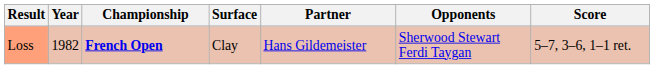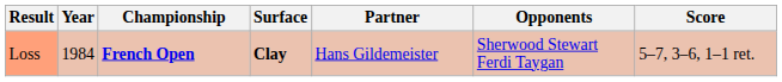Loss | Year: 1982 -> 1984
Loss | Surface: normal -> bold
